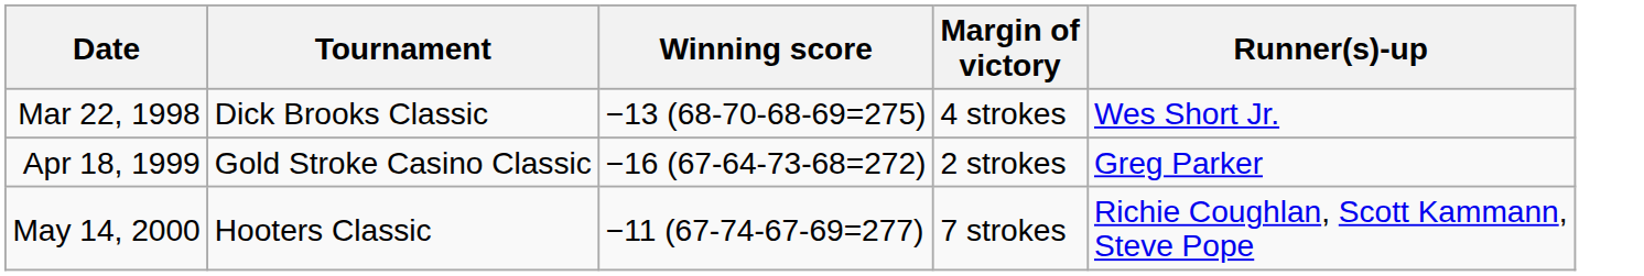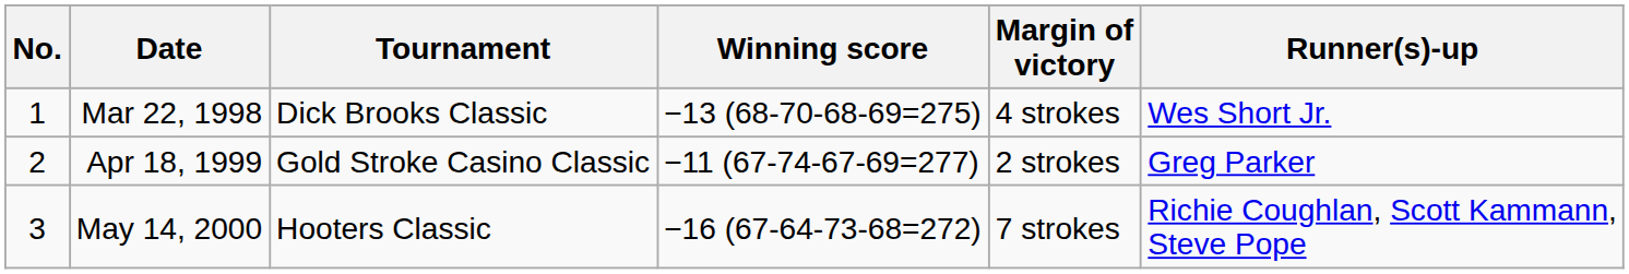+ column: No. | 1 | 2 | 3
Apr 18, 1999 | Winning score: −16 (67-64-73-68=272) -> −11 (67-74-67-69=277)
May 14, 2000 | Winning score: −11 (67-74-67-69=277) -> −16 (67-64-73-68=272)
